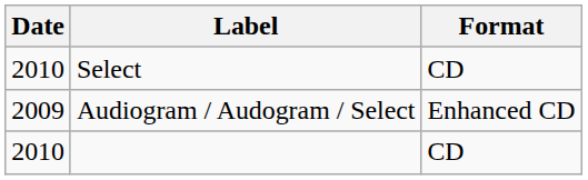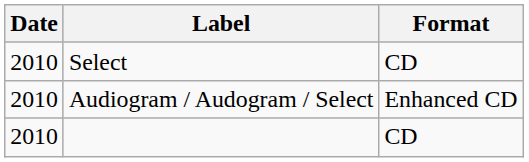Audiogram / Audogram / Select | Date: 2009 -> 2010
